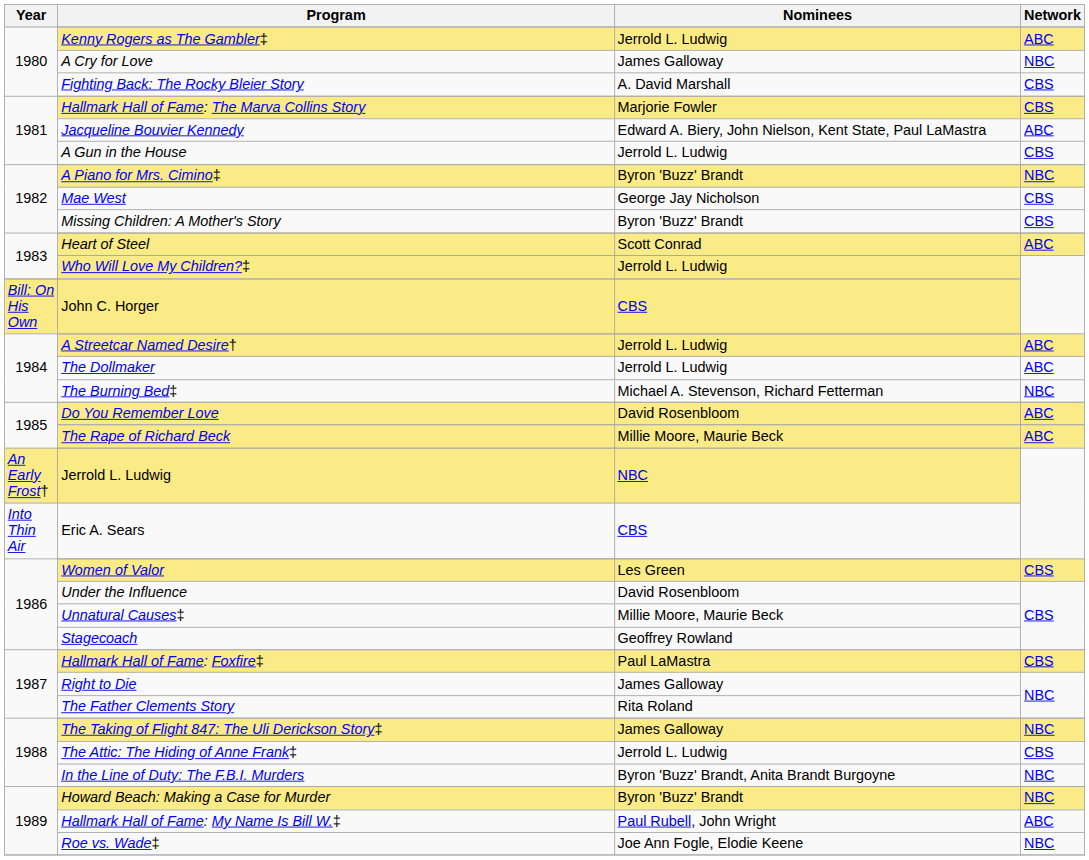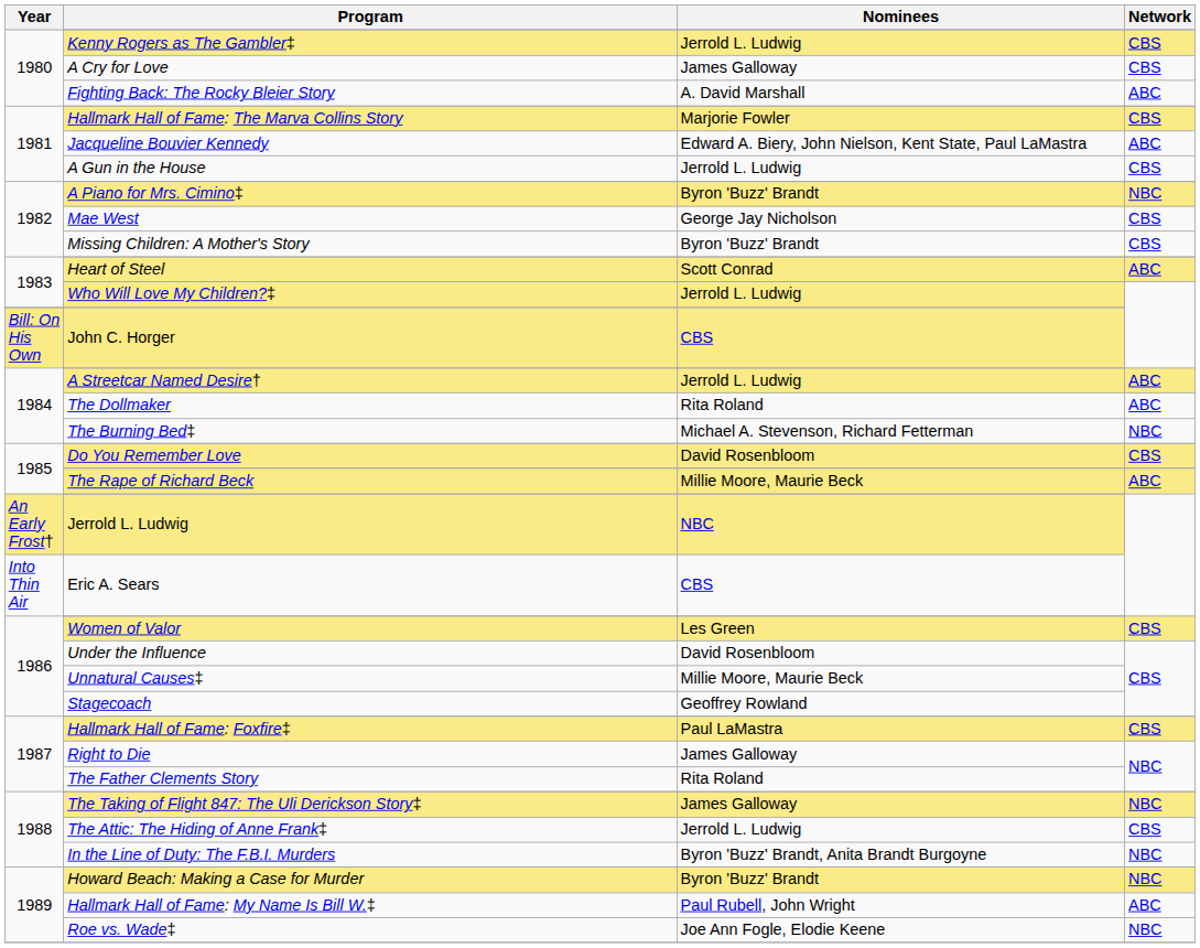Kenny Rogers as The Gambler‡ | Network: ABC -> CBS
A Cry for Love | Network: NBC -> CBS
Fighting Back: The Rocky Bleier Story | Network: CBS -> ABC
The Dollmaker | Nominees: Jerrold L. Ludwig -> Rita Roland
Do You Remember Love | Network: ABC -> CBS
